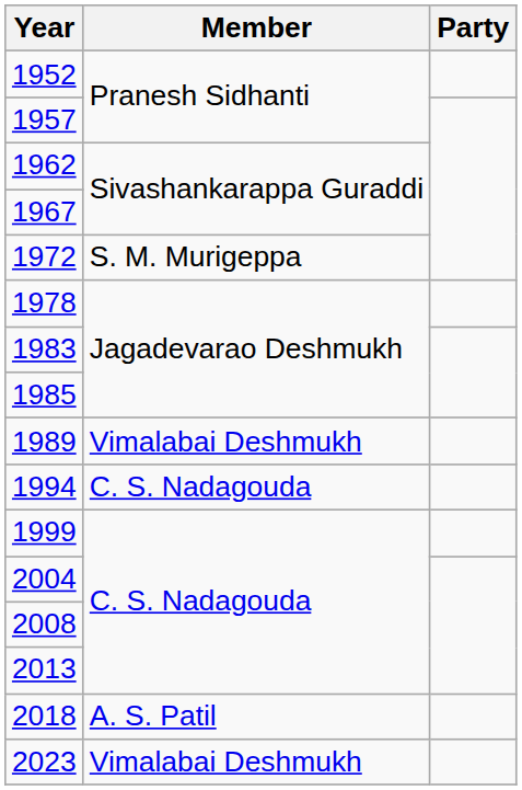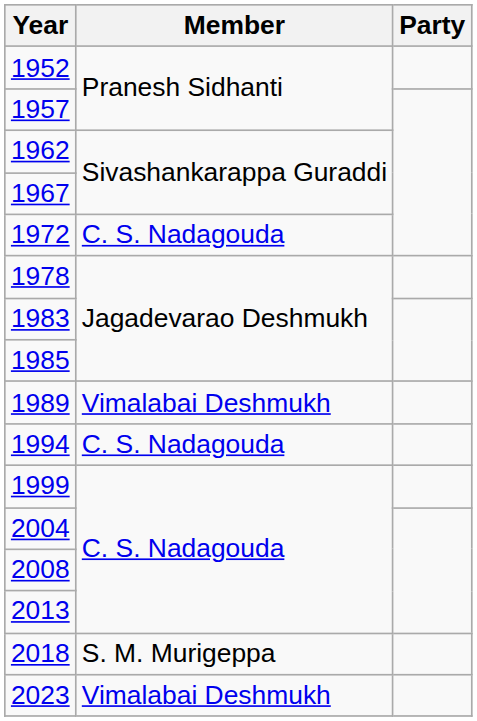1972 | Member: S. M. Murigeppa -> C. S. Nadagouda
2018 | Member: A. S. Patil -> S. M. Murigeppa
